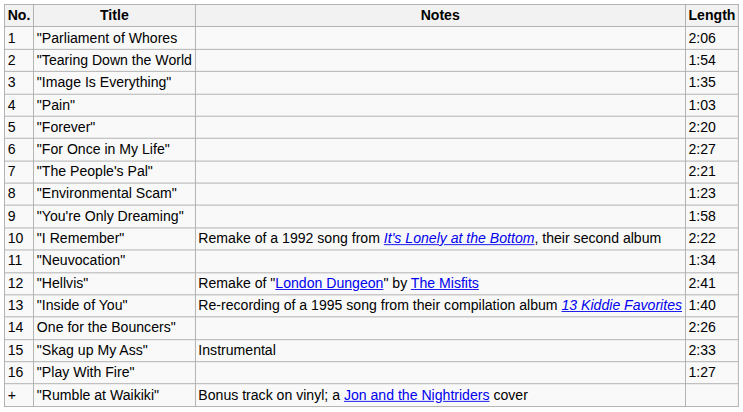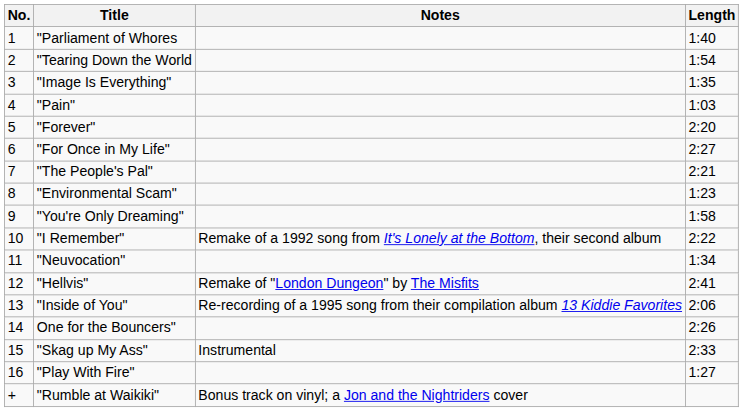"Parliament of Whores | Length: 2:06 -> 1:40
"Inside of You" | Length: 1:40 -> 2:06
